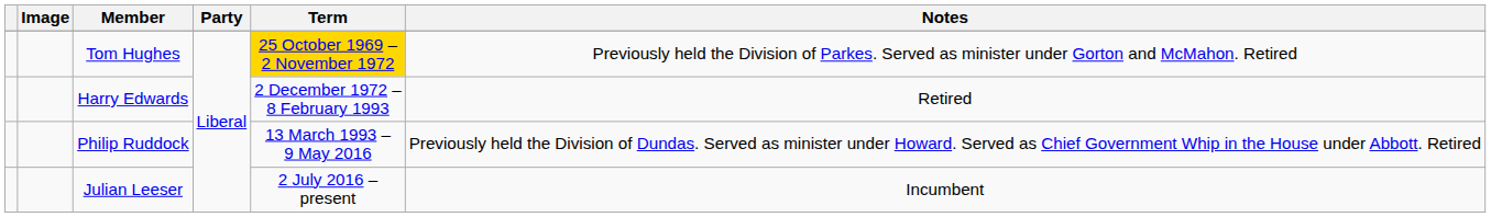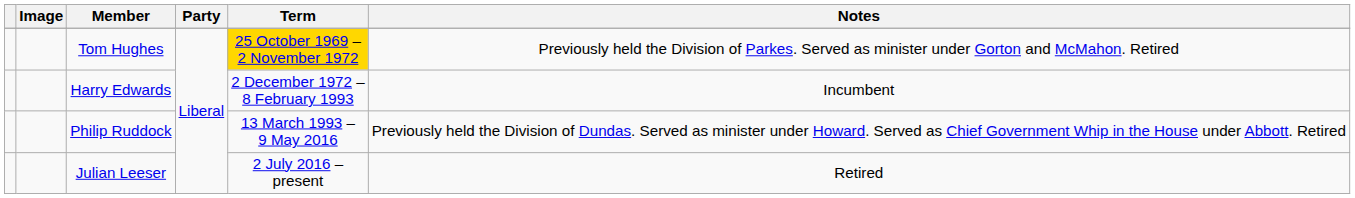Harry Edwards | Notes: Retired -> Incumbent
Julian Leeser | Notes: Incumbent -> Retired
